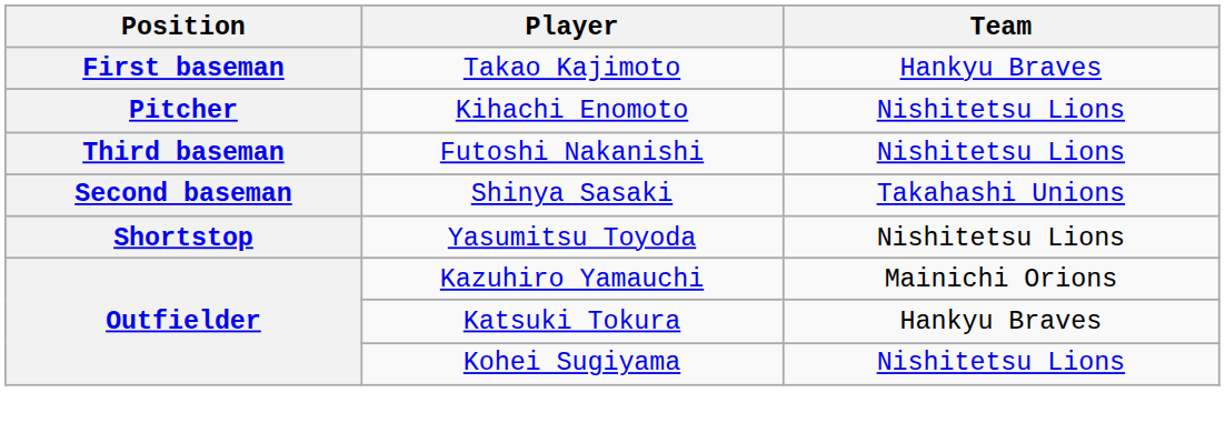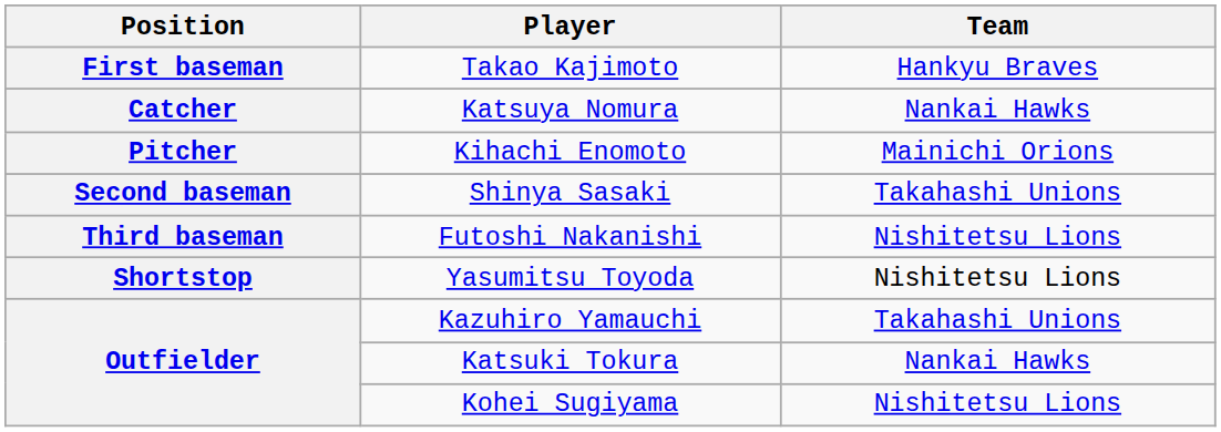+ row: Catcher | Katsuya Nomura | Nankai Hawks
Kihachi Enomoto | Team: Nishitetsu Lions -> Mainichi Orions
rows swapped: Shinya Sasaki <-> Futoshi Nakanishi
Kazuhiro Yamauchi | Team: Mainichi Orions -> Takahashi Unions
Katsuki Tokura | Team: Hankyu Braves -> Nankai Hawks
